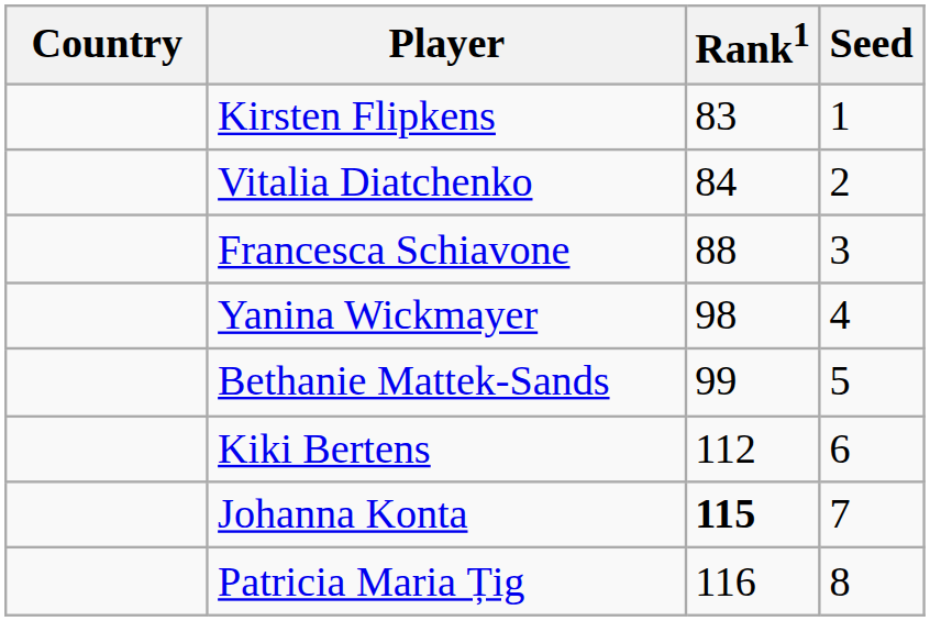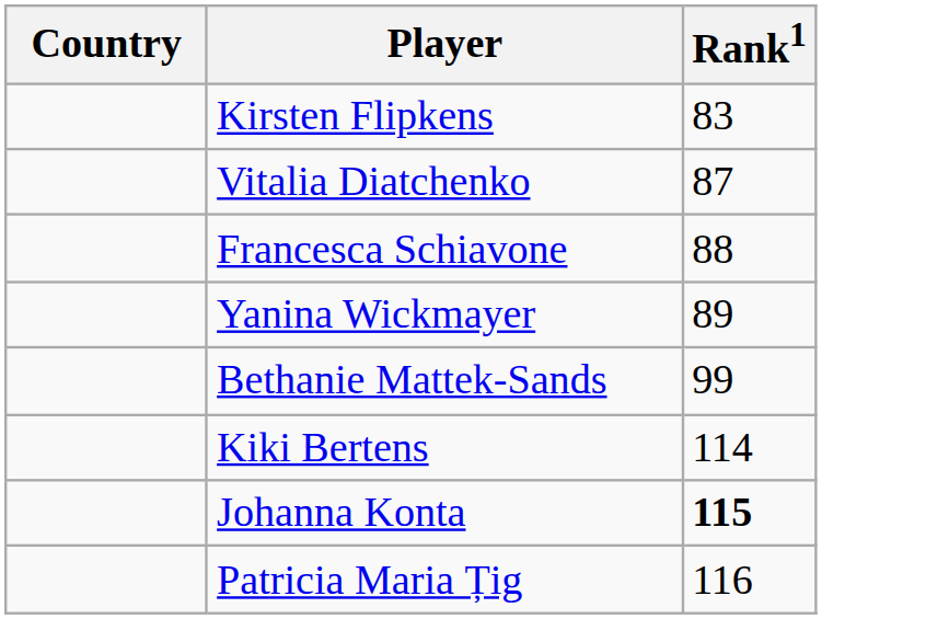- column: Seed | 1 | 2 | 3 | 4 | 5 | 6 | 7 | 8
Vitalia Diatchenko | Rank1: 84 -> 87
Yanina Wickmayer | Rank1: 98 -> 89
Kiki Bertens | Rank1: 112 -> 114
